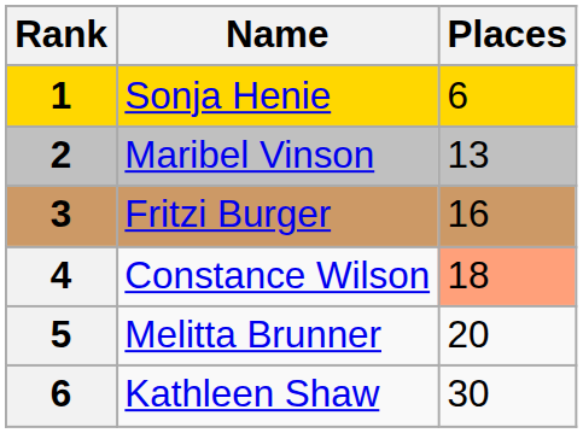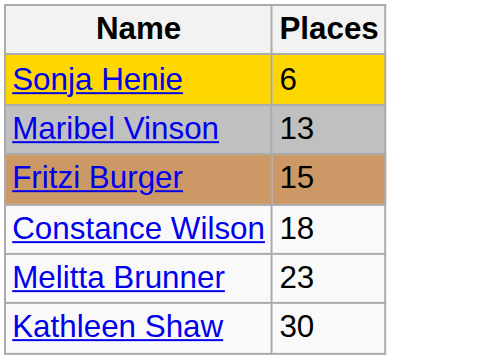- column: Rank | 1 | 2 | 3 | 4 | 5 | 6
Fritzi Burger | Places: 16 -> 15
Constance Wilson | Places: lightsalmon background -> no background
Melitta Brunner | Places: 20 -> 23
